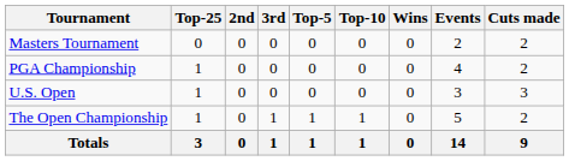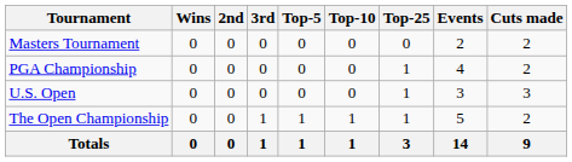columns swapped: Wins <-> Top-25
